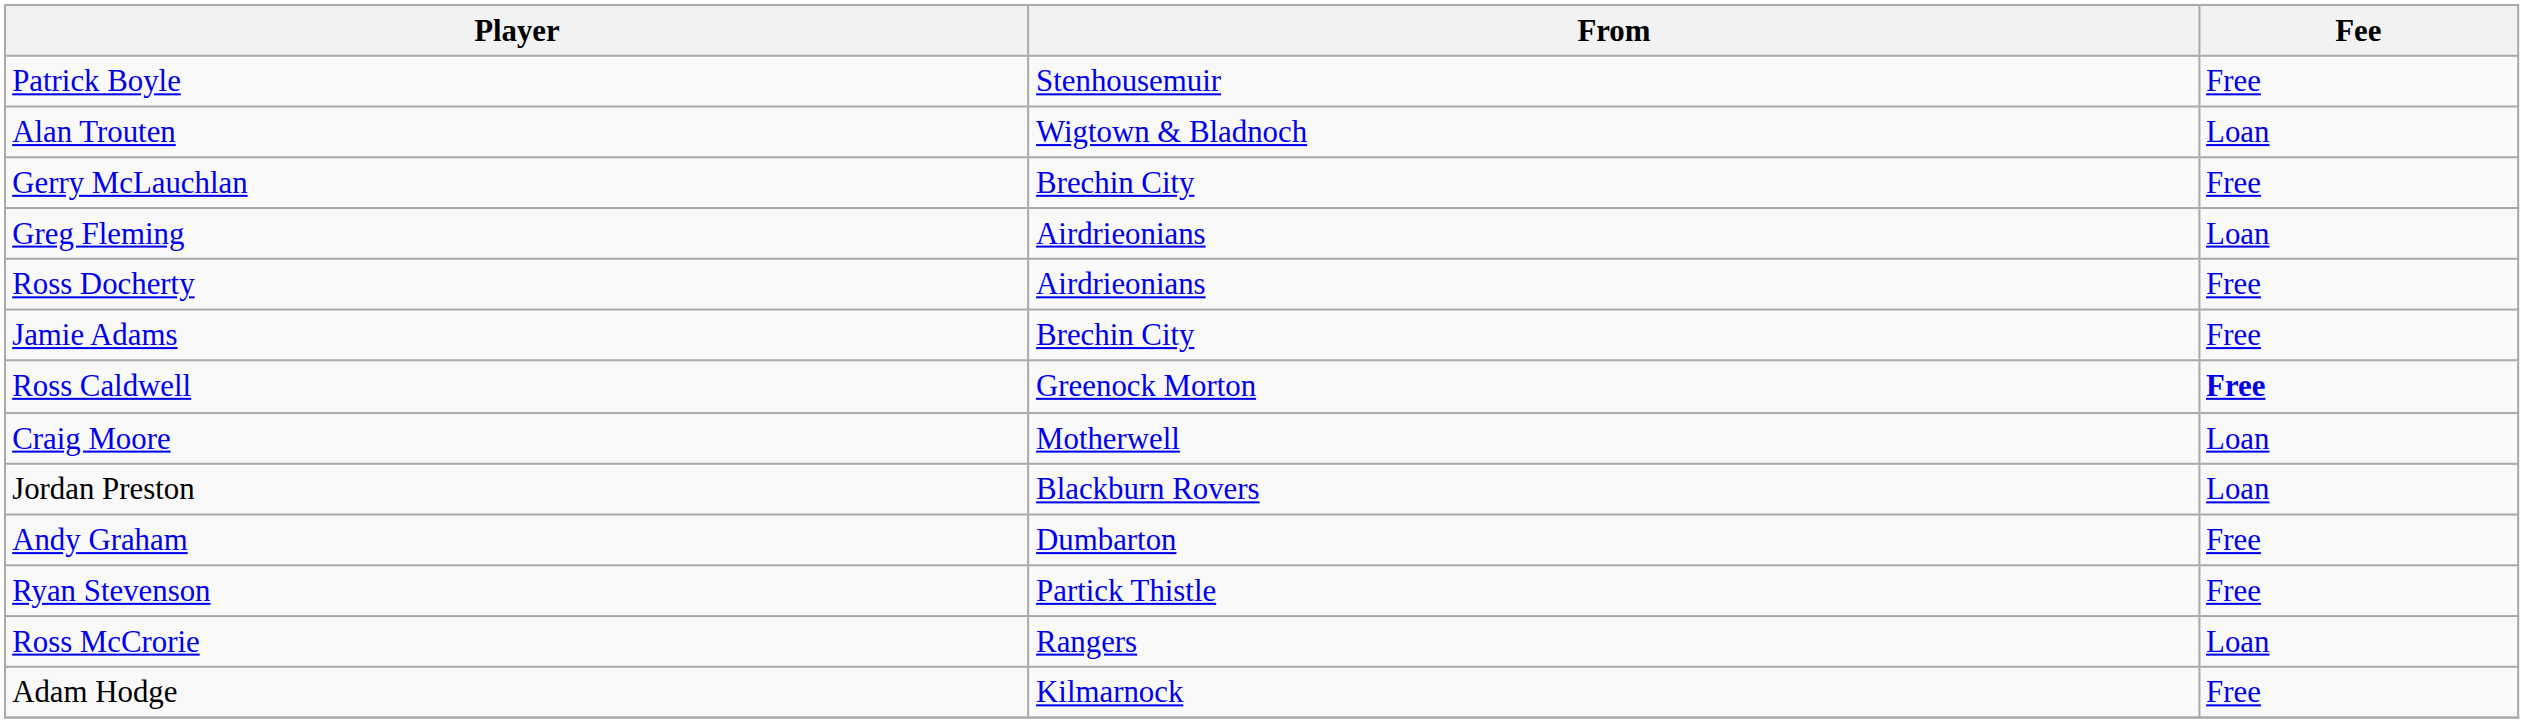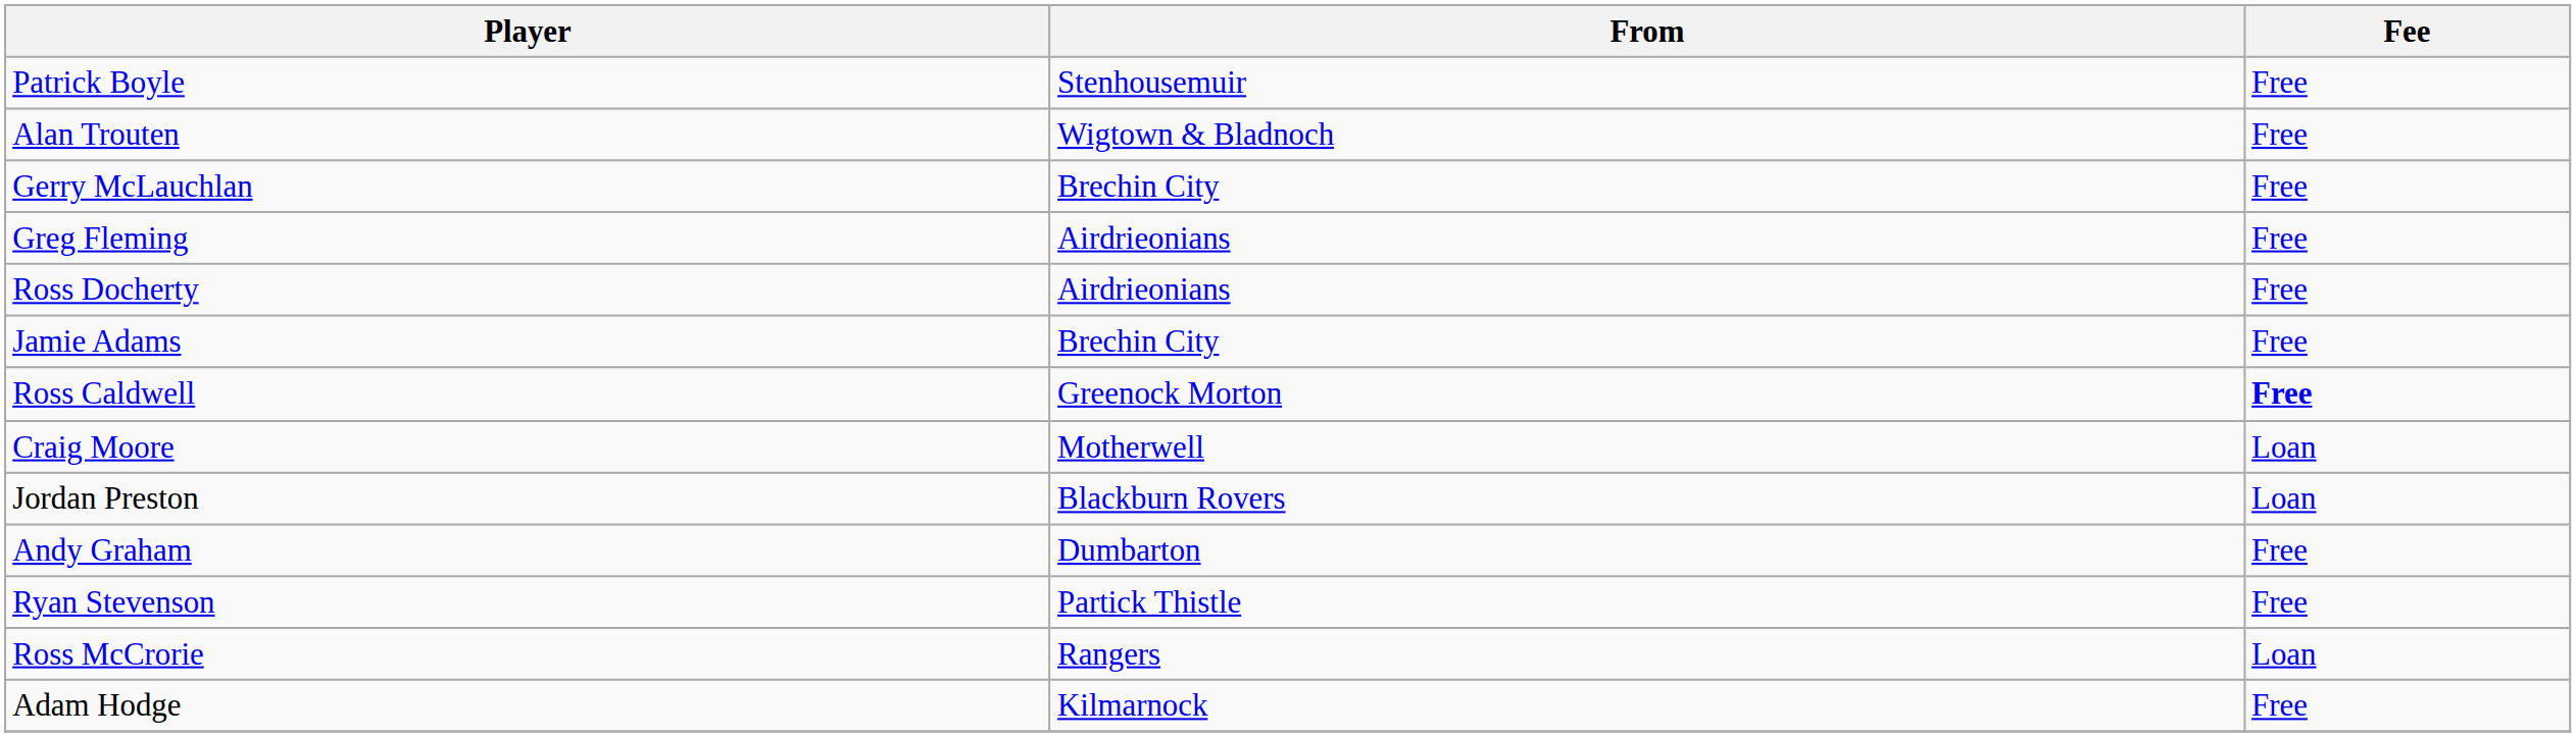Alan Trouten | Fee: Loan -> Free
Greg Fleming | Fee: Loan -> Free
